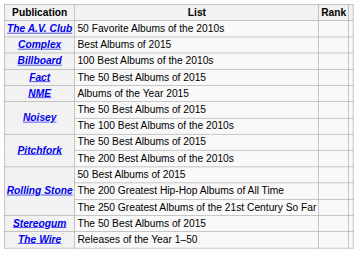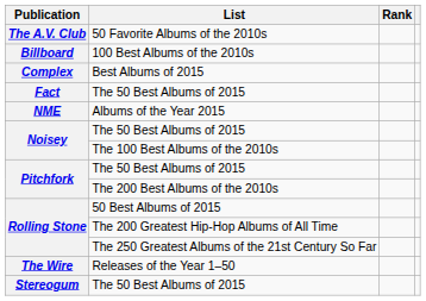rows swapped: 100 Best Albums of the 2010s <-> Best Albums of 2015
rows swapped: Stereogum / The 50 Best Albums of 2015 <-> Releases of the Year 1–50
